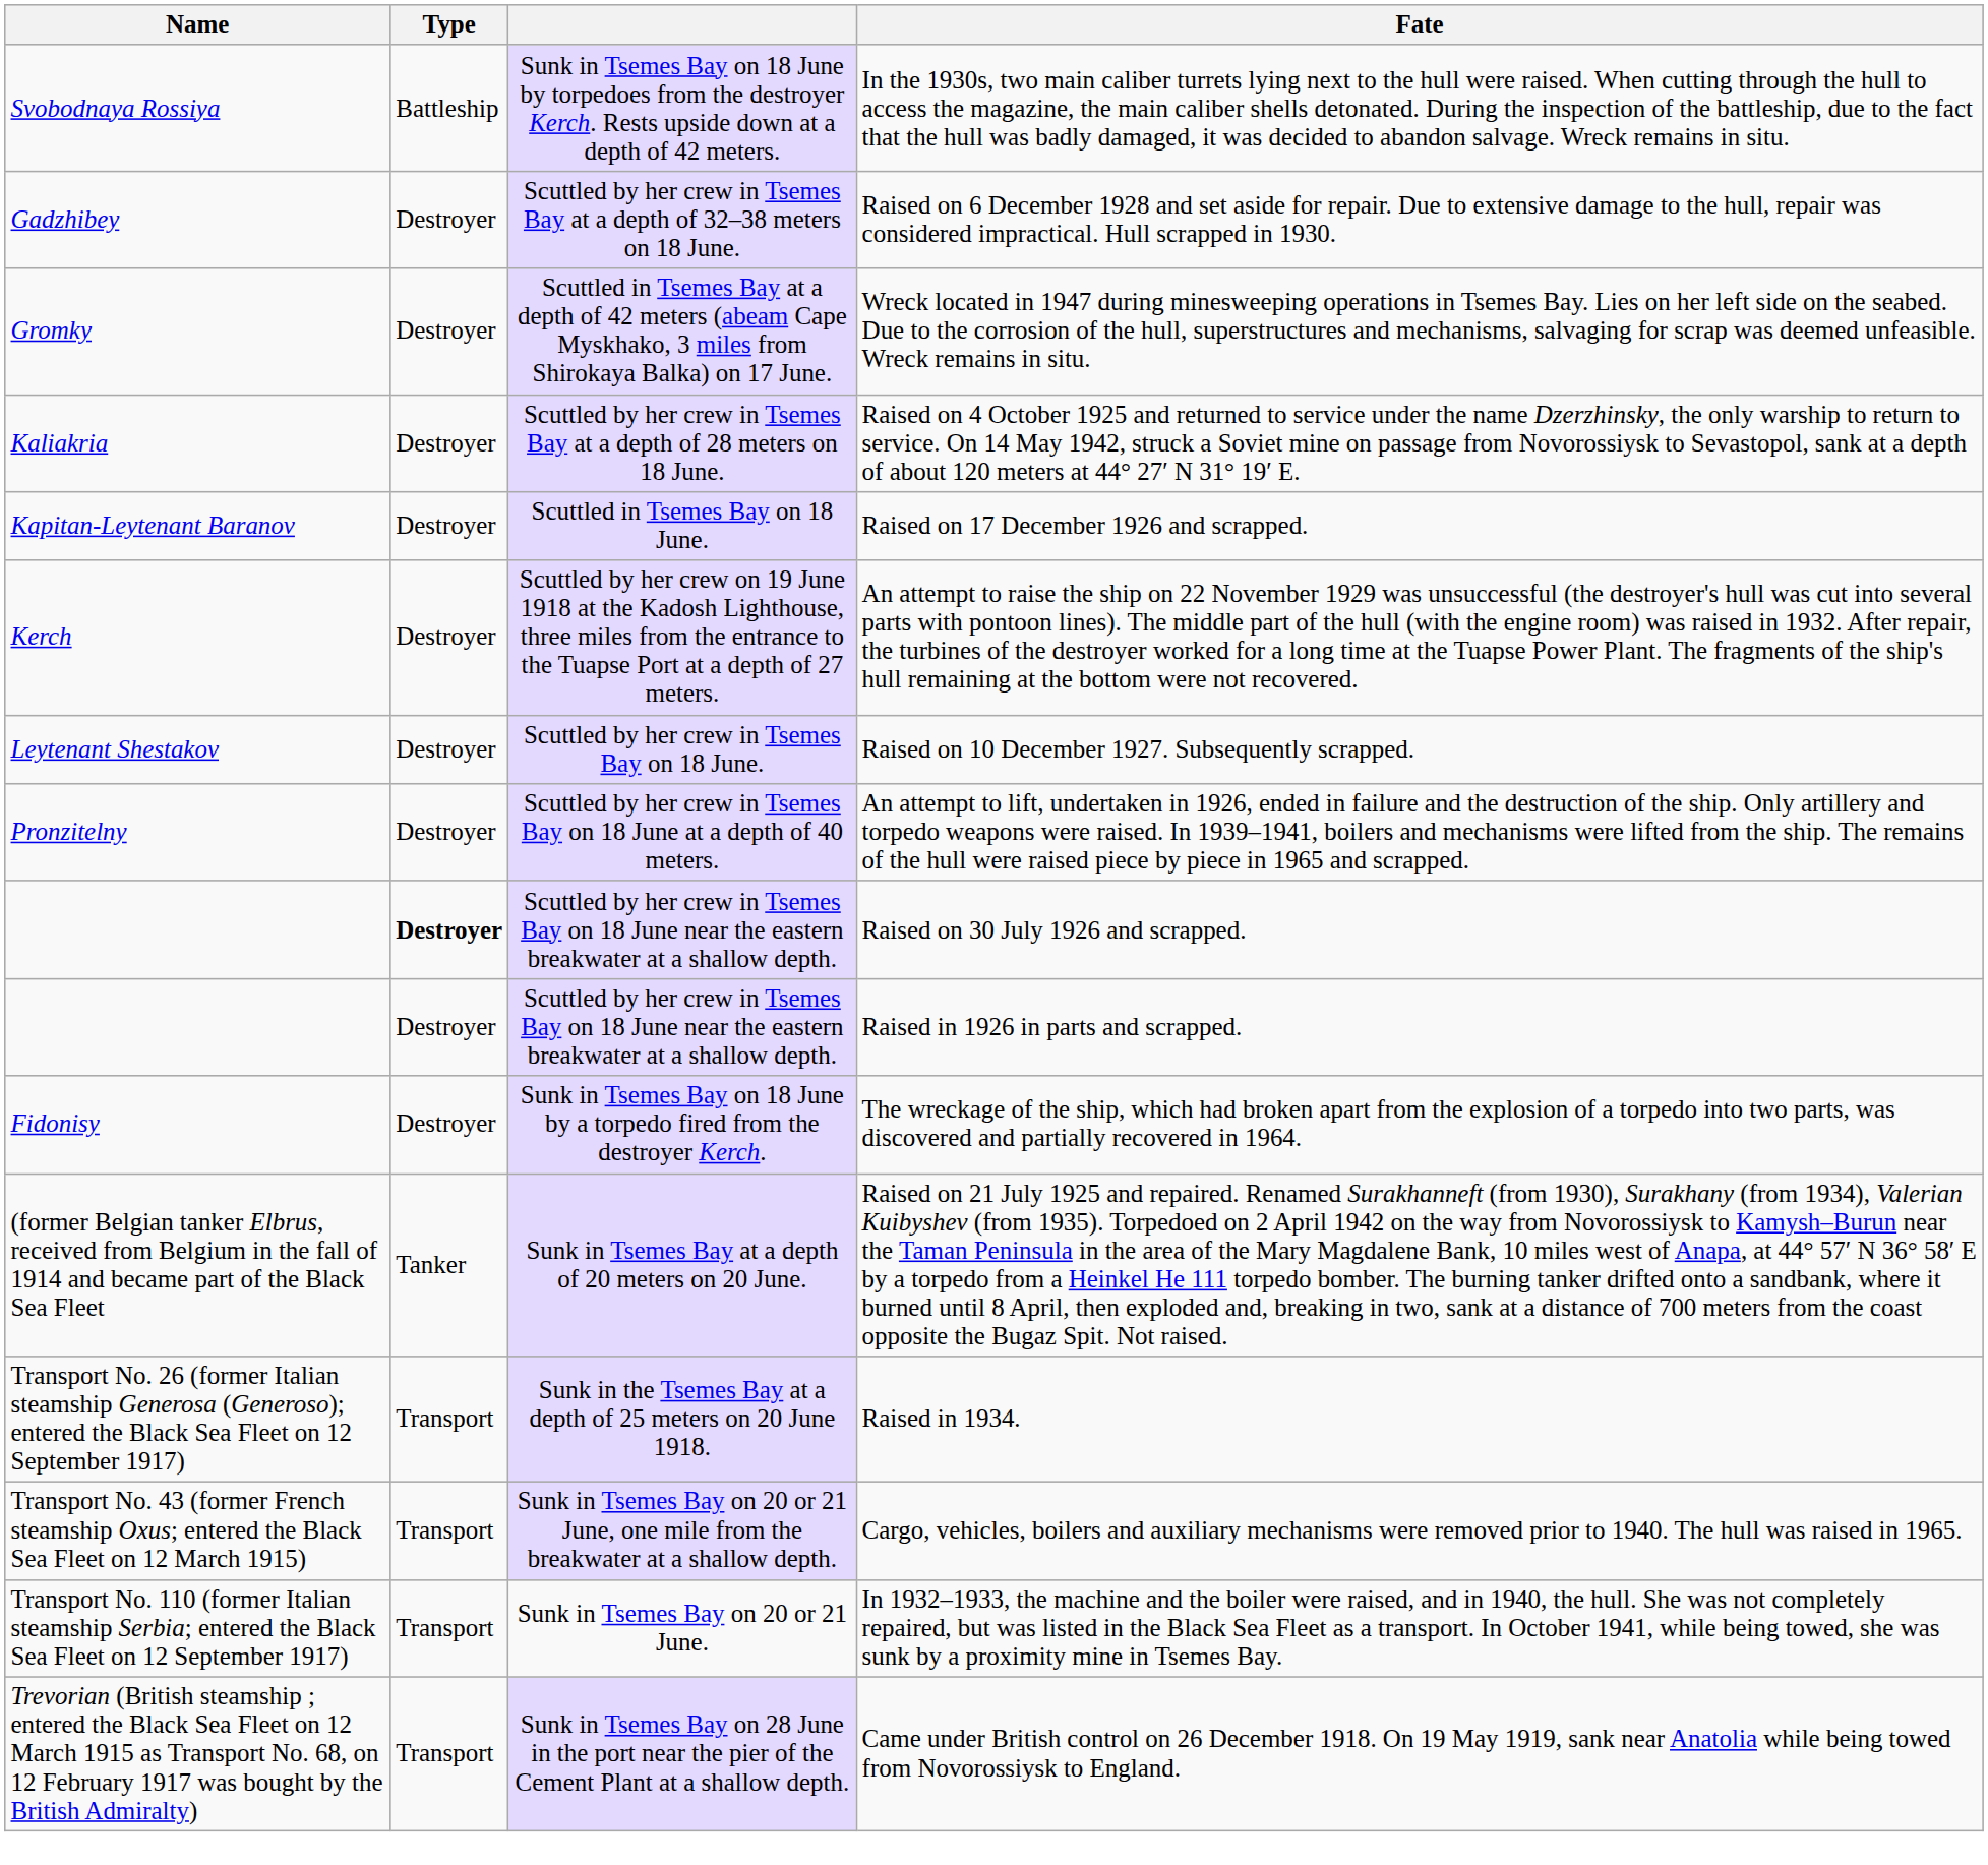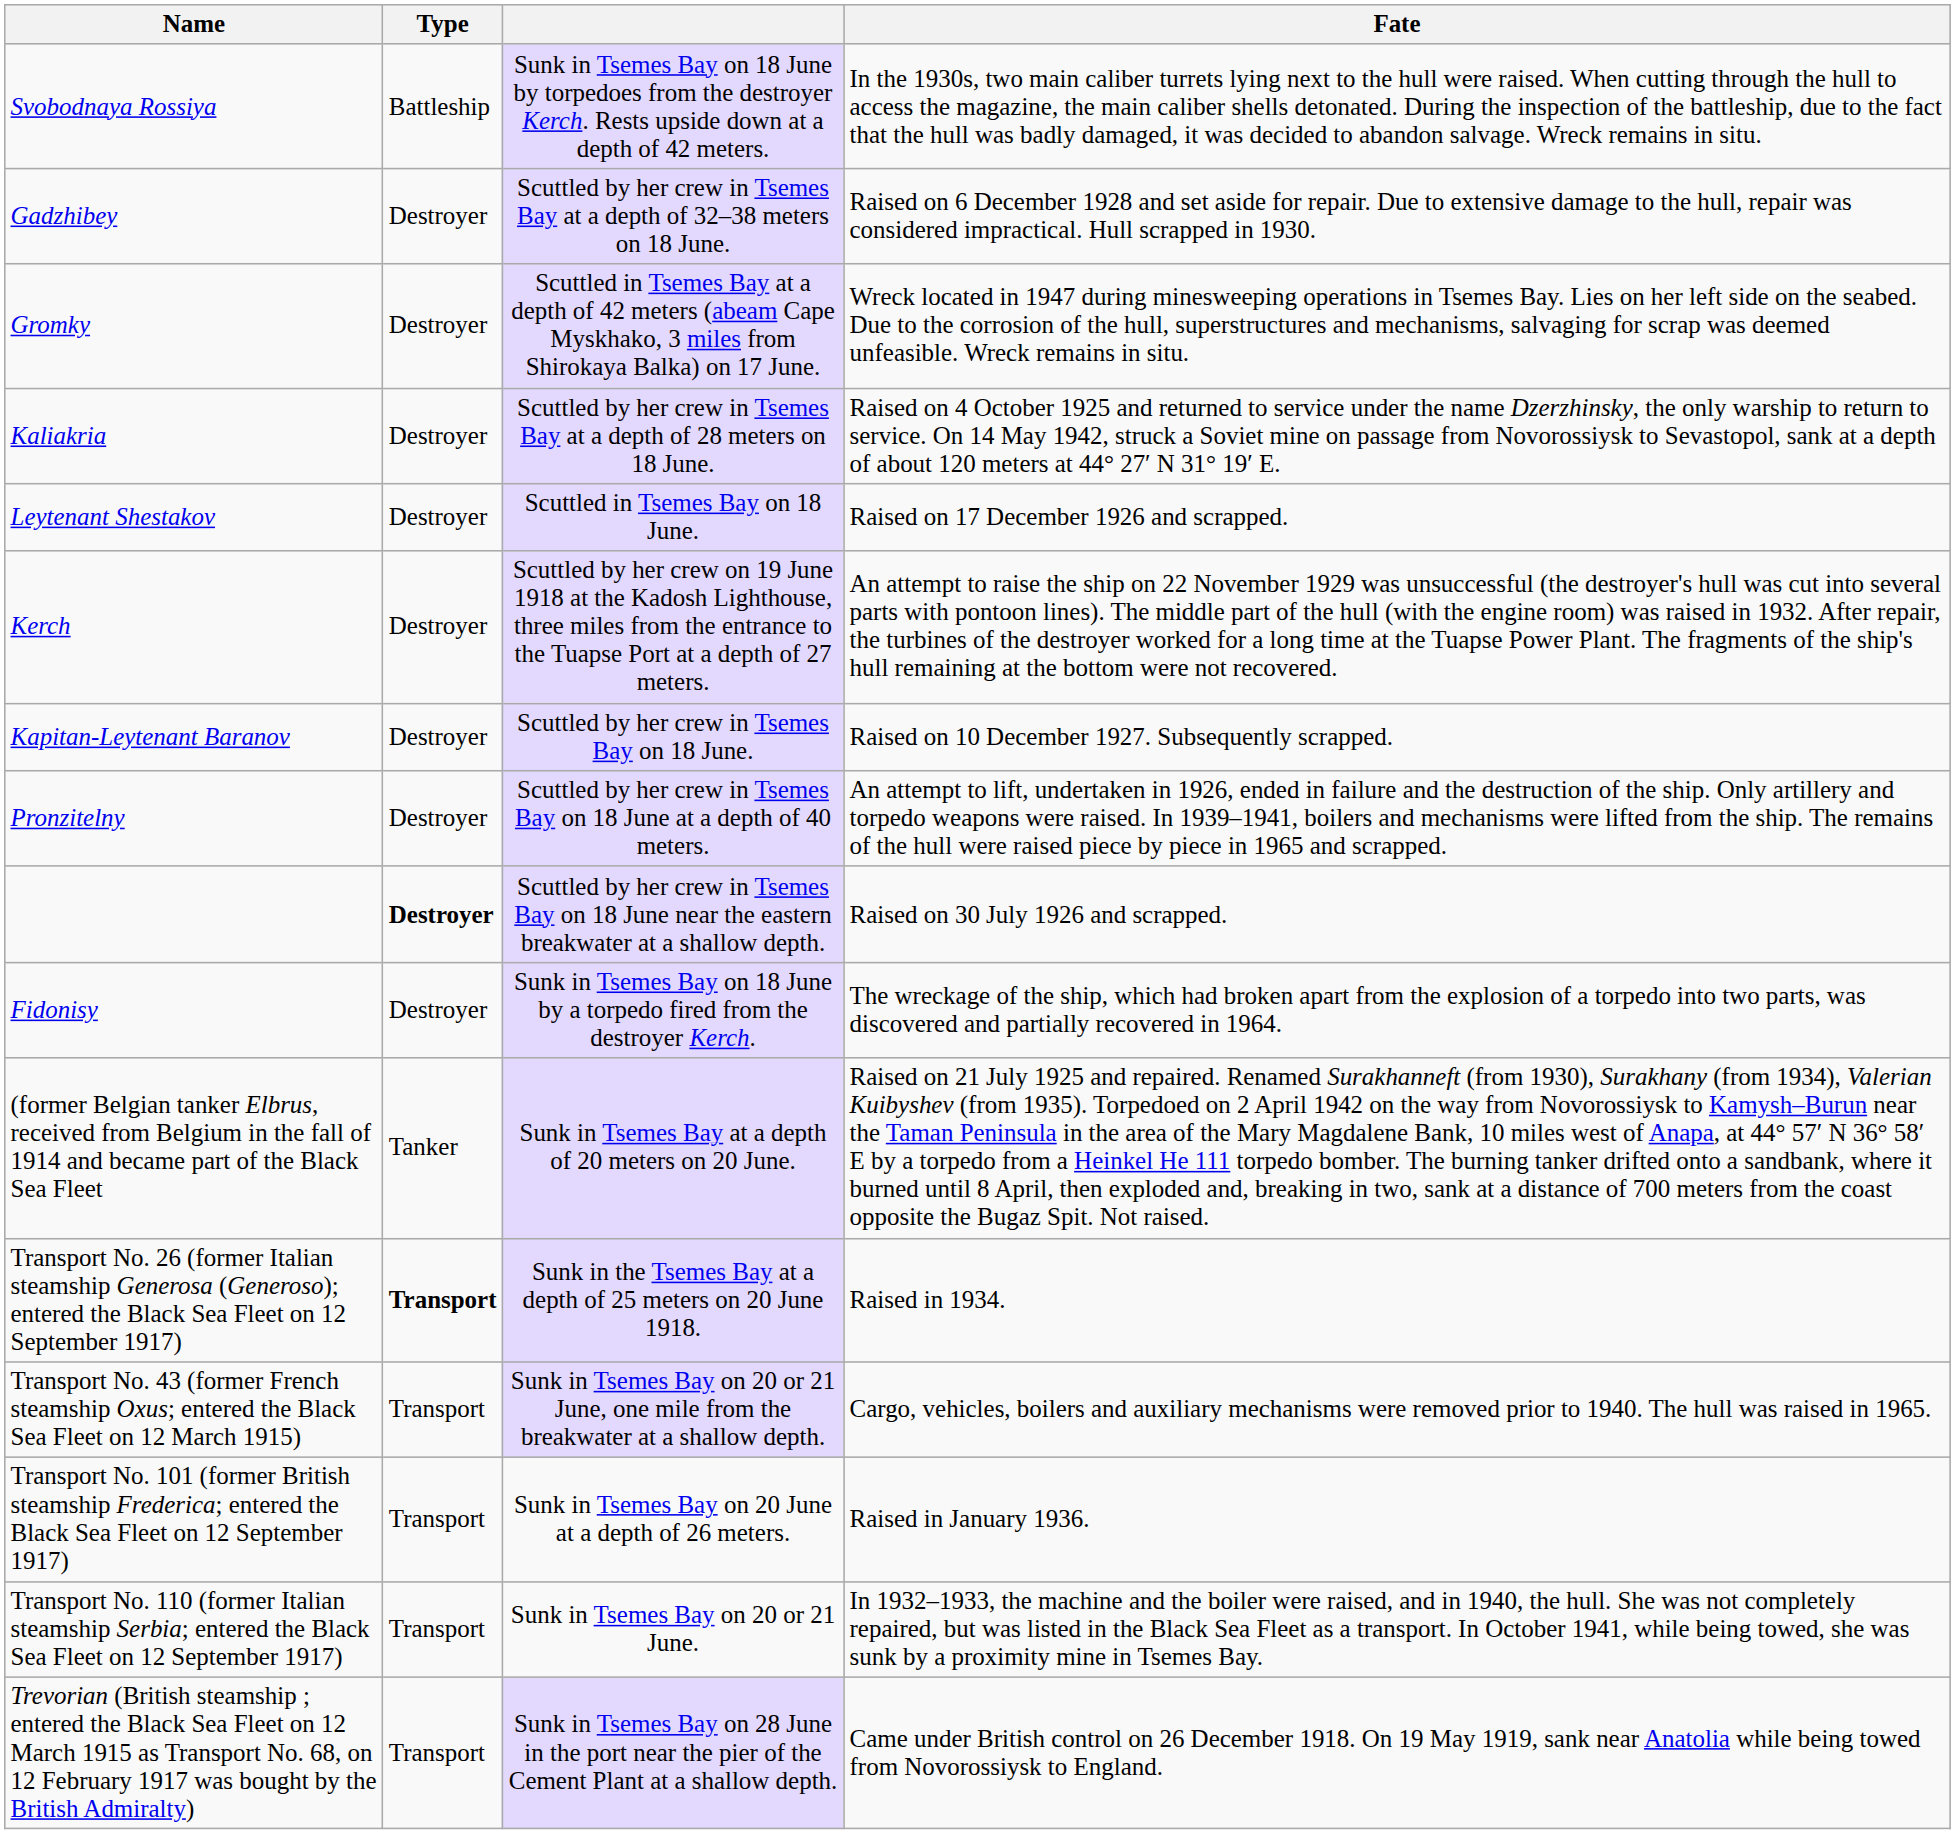Raised on 17 December 1926 and scrapped. | Name: Kapitan-Leytenant Baranov -> Leytenant Shestakov
Raised on 10 December 1927. Subsequently scrapped. | Name: Leytenant Shestakov -> Kapitan-Leytenant Baranov
- row: Destroyer | Scuttled by her crew in Tsemes Bay on 18 June near the eastern breakwater at a shallow depth. | Raised in 1926 in parts and scrapped.
Raised in 1934. | Type: normal -> bold
+ row: Transport No. 101 (former British steamship Frederica; entered the Black Sea Fleet on 12 September 1917) | Transport | Sunk in Tsemes Bay on 20 June at a depth of 26 meters. | Raised in January 1936.
